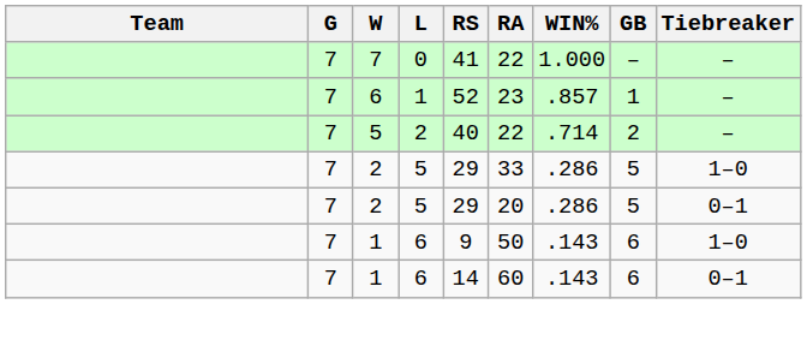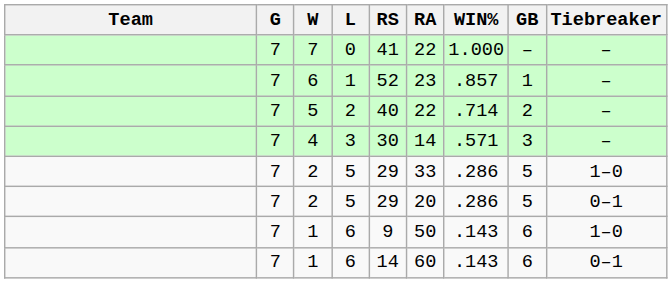+ row: 7 | 4 | 3 | 30 | 14 | .571 | 3 | –
